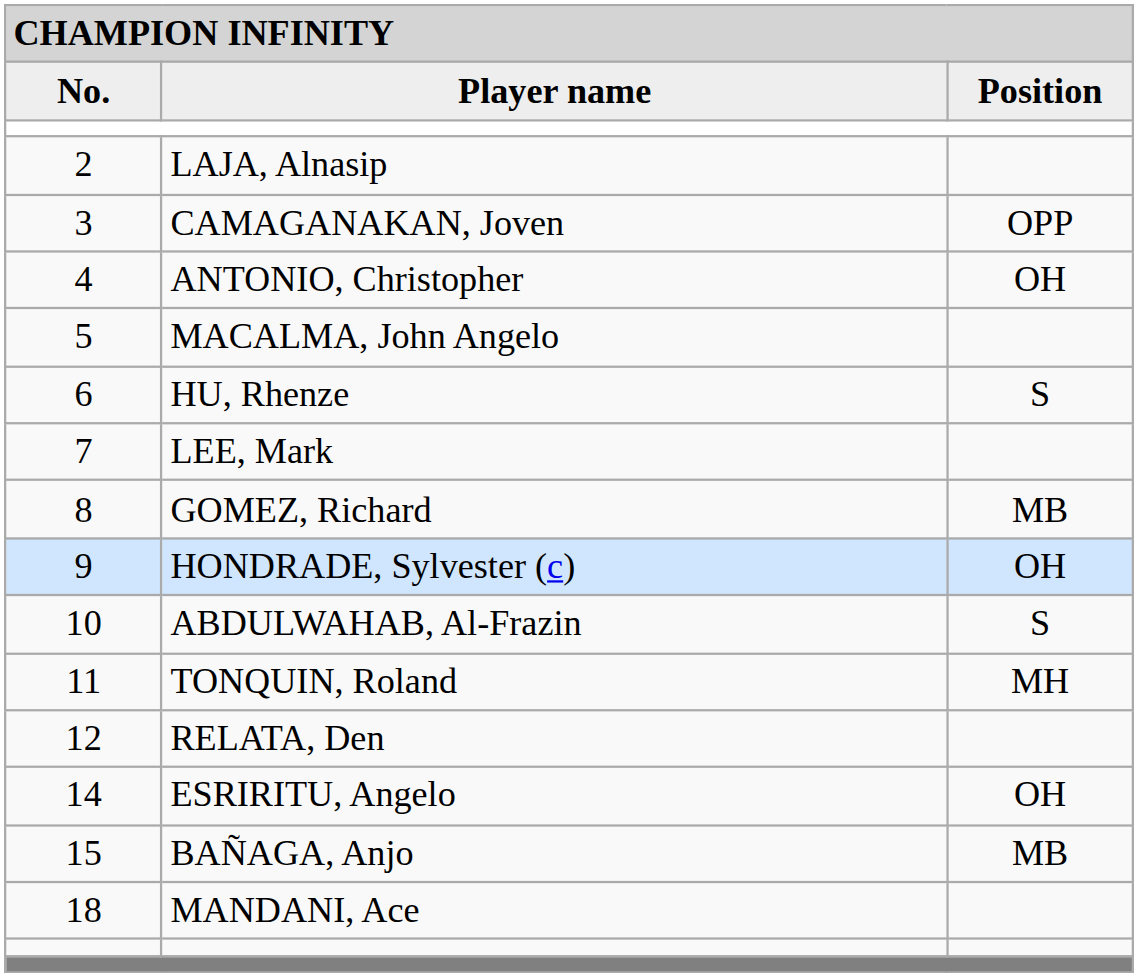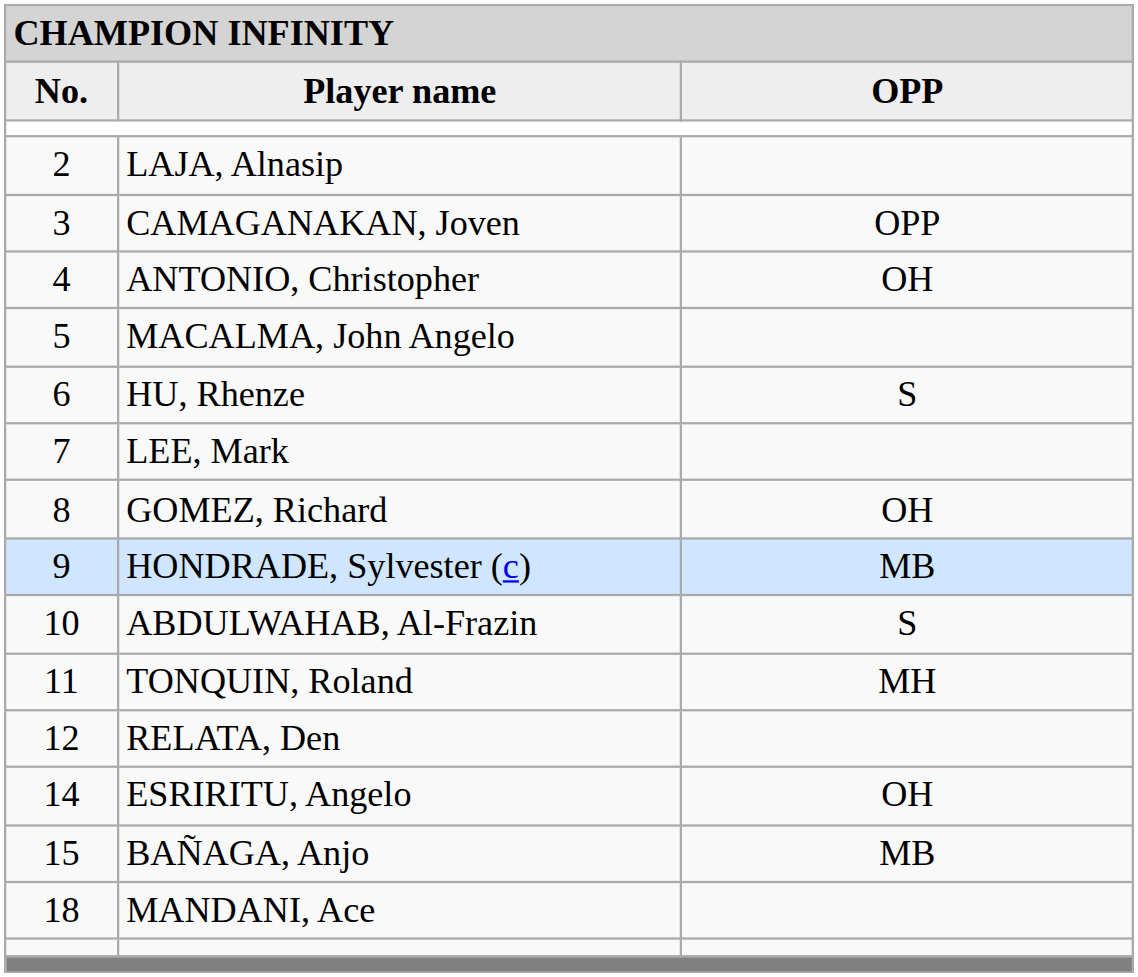Player name | column 3: Position -> OPP
GOMEZ, Richard | column 3: MB -> OH
HONDRADE, Sylvester (c) | column 3: OH -> MB
